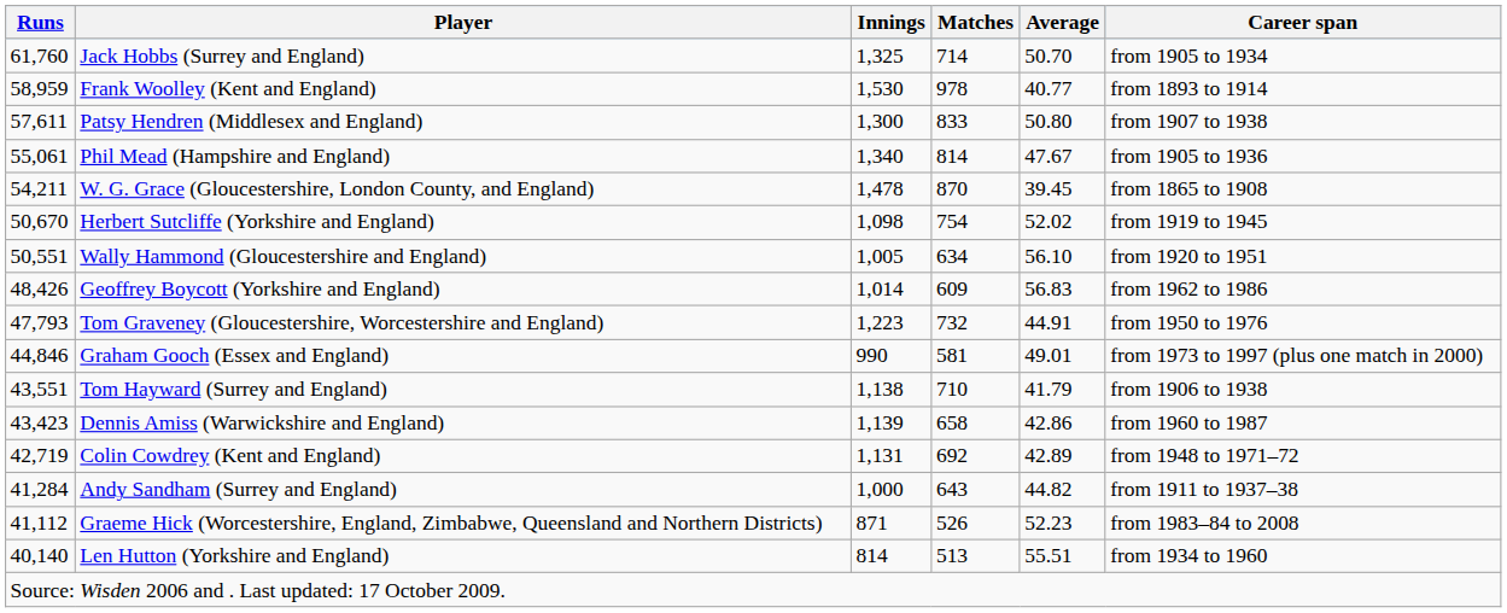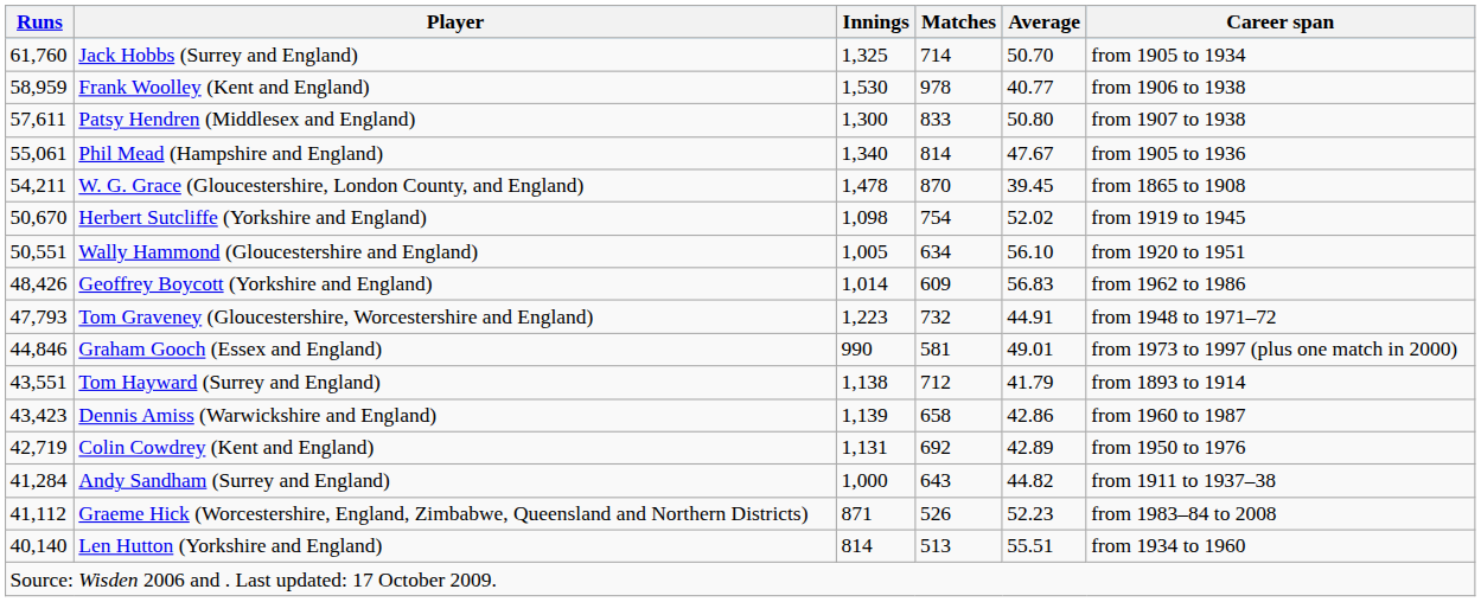Frank Woolley (Kent and England) | Career span: from 1893 to 1914 -> from 1906 to 1938
Tom Graveney (Gloucestershire, Worcestershire and England) | Career span: from 1950 to 1976 -> from 1948 to 1971–72
Tom Hayward (Surrey and England) | Matches: 710 -> 712
Tom Hayward (Surrey and England) | Career span: from 1906 to 1938 -> from 1893 to 1914
Colin Cowdrey (Kent and England) | Career span: from 1948 to 1971–72 -> from 1950 to 1976
